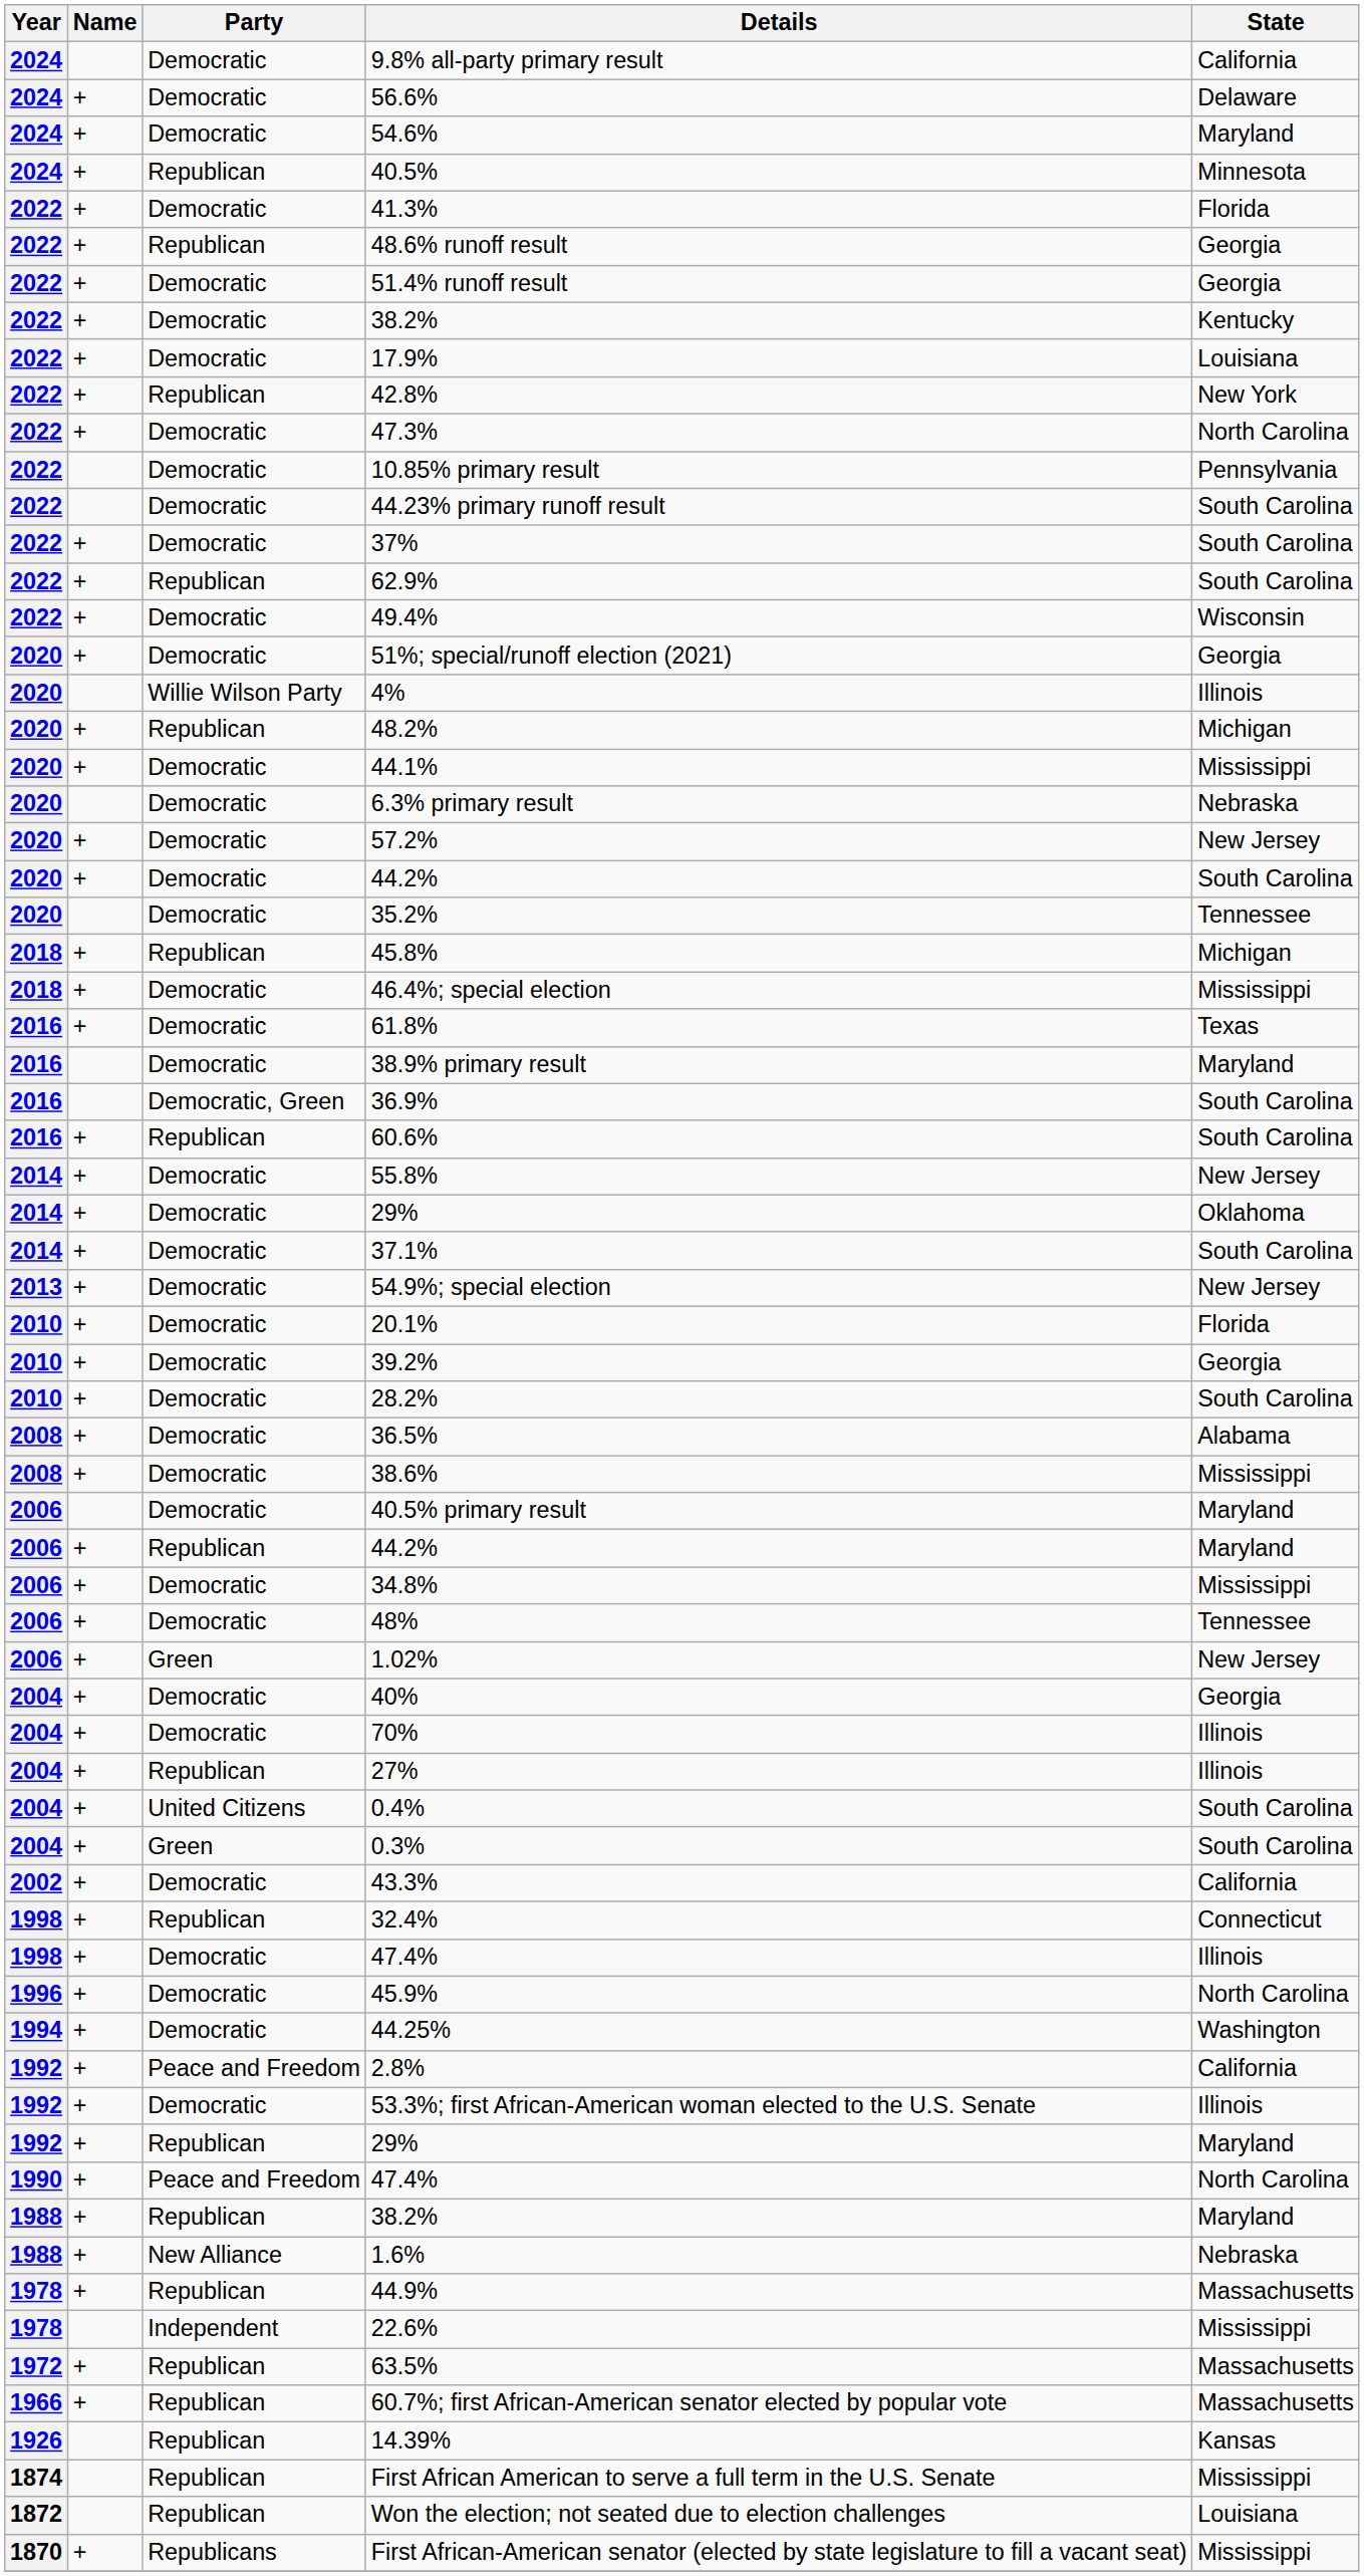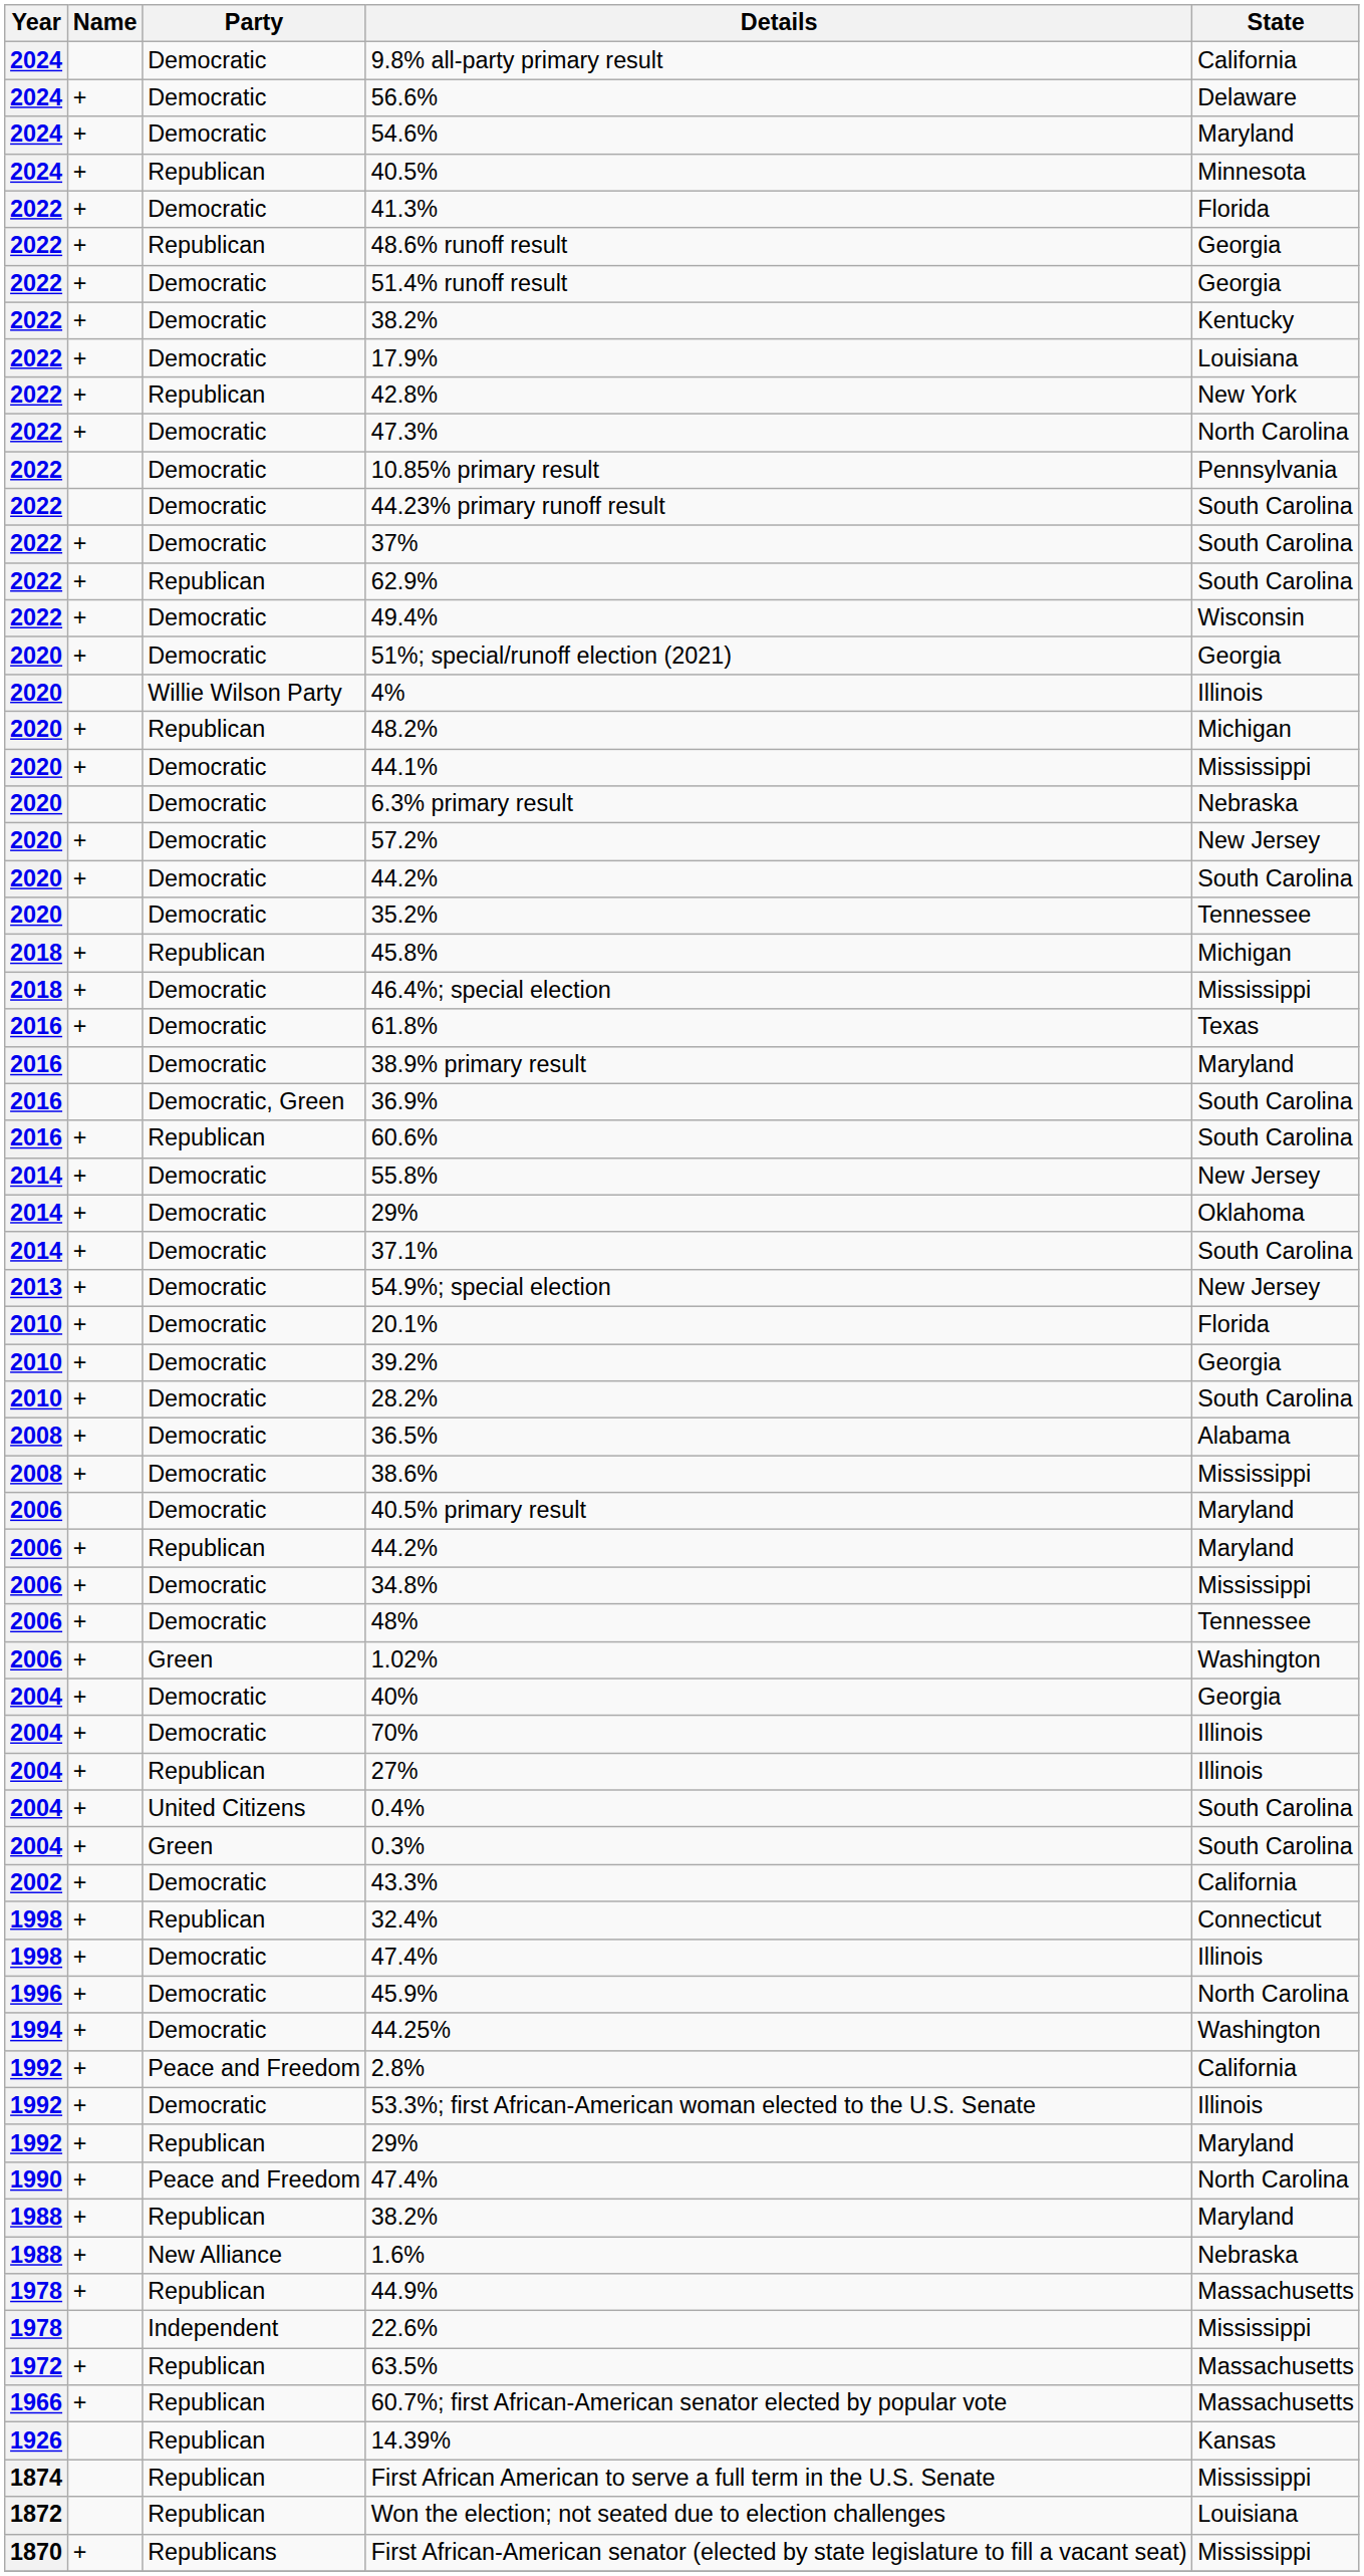1.02% | State: New Jersey -> Washington
